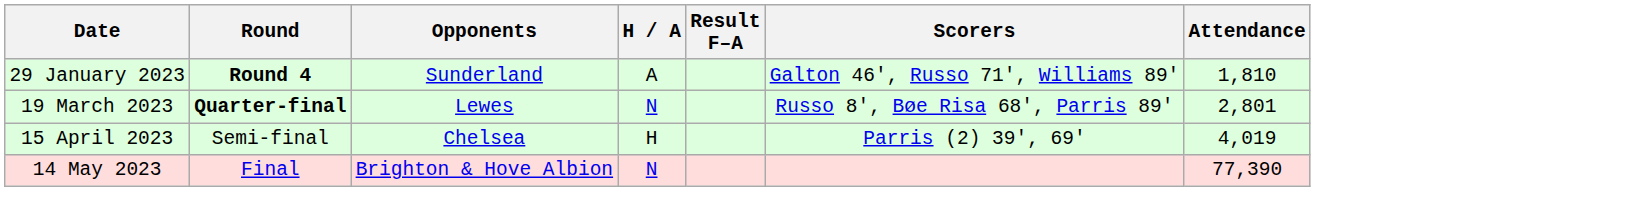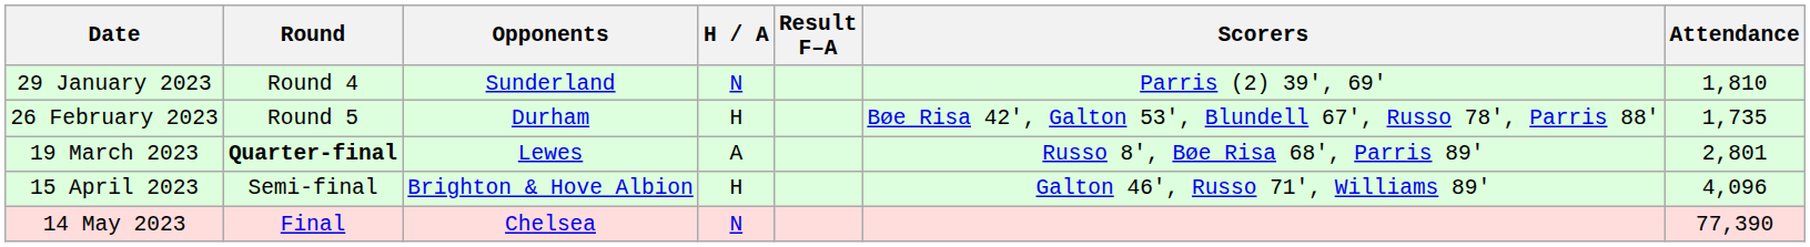29 January 2023 | Round: bold -> normal
29 January 2023 | H / A: A -> N
29 January 2023 | Scorers: Galton 46', Russo 71', Williams 89' -> Parris (2) 39', 69'
+ row: 26 February 2023 | Round 5 | Durham | H | Bøe Risa 42', Galton 53', Blundell 67', Russo 78', Parris 88' | 1,735
19 March 2023 | H / A: N -> A
15 April 2023 | Opponents: Chelsea -> Brighton & Hove Albion
15 April 2023 | Scorers: Parris (2) 39', 69' -> Galton 46', Russo 71', Williams 89'
15 April 2023 | Attendance: 4,019 -> 4,096
14 May 2023 | Opponents: Brighton & Hove Albion -> Chelsea
